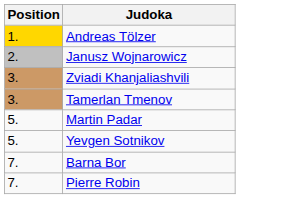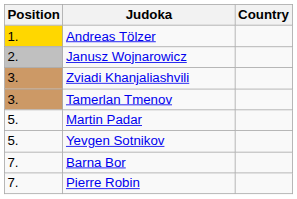+ column: Country
